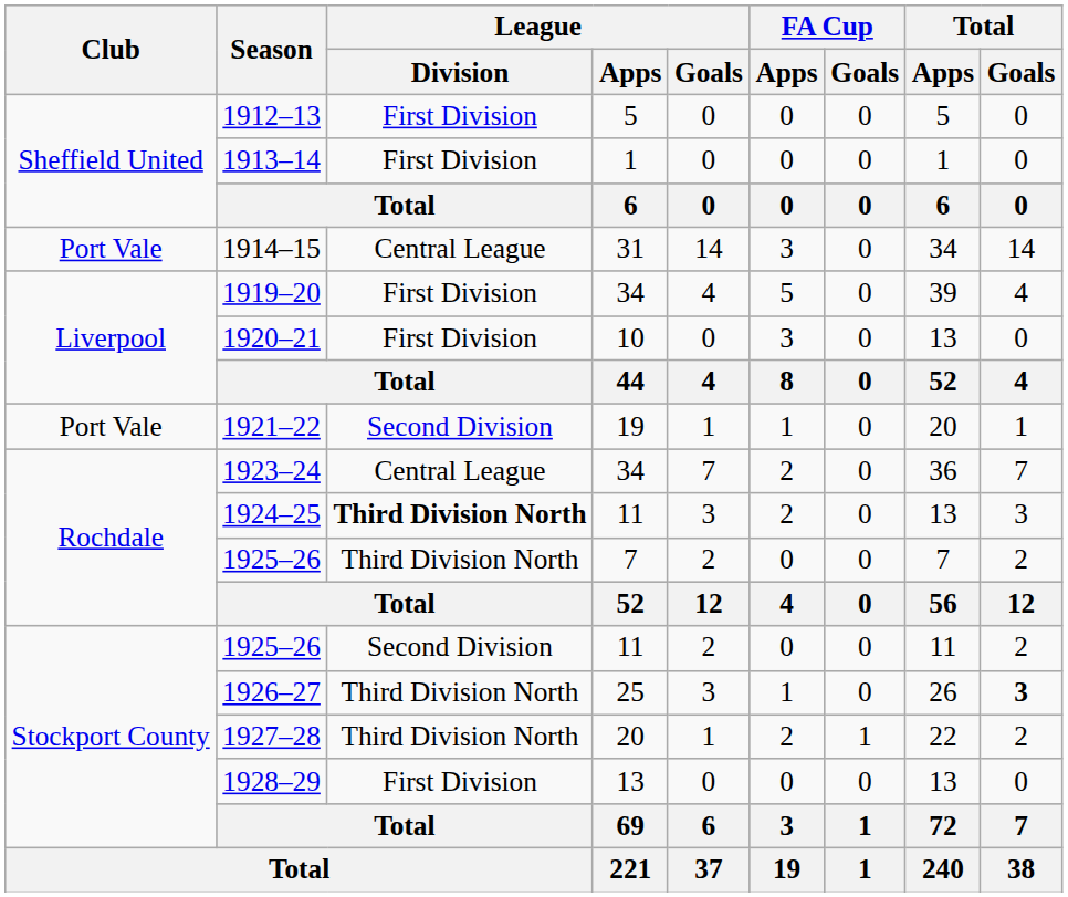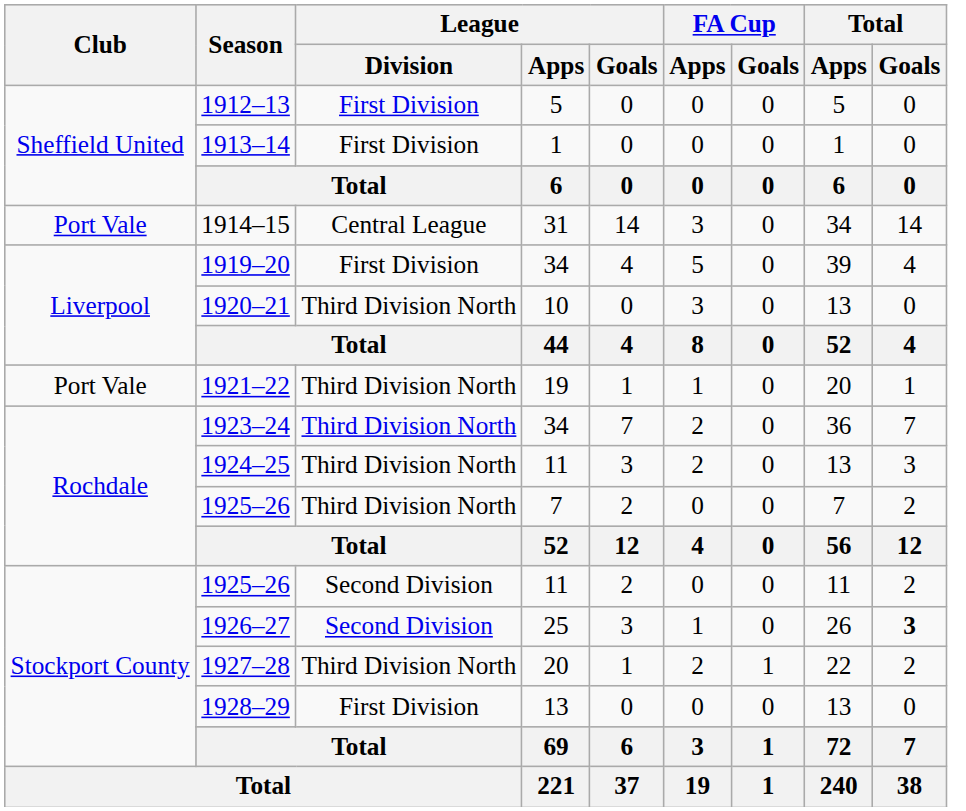1920–21 | League / Division: First Division -> Third Division North
1921–22 | League / Division: Second Division -> Third Division North
1923–24 | League / Division: Central League -> Third Division North
1924–25 | League / Division: bold -> normal
1926–27 | League / Division: Third Division North -> Second Division
